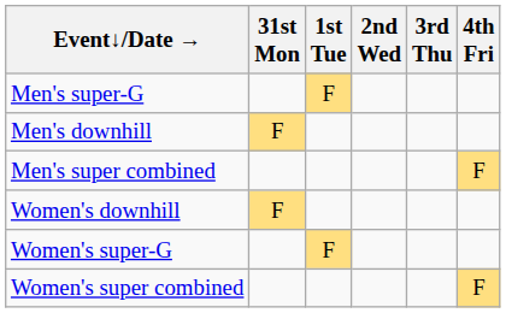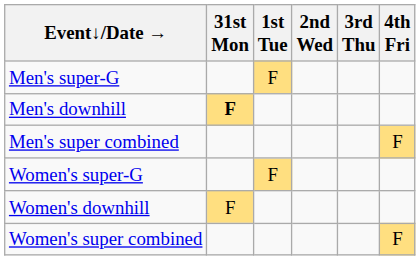Men's downhill | 31st Mon: normal -> bold
rows swapped: Women's super-G <-> Women's downhill
